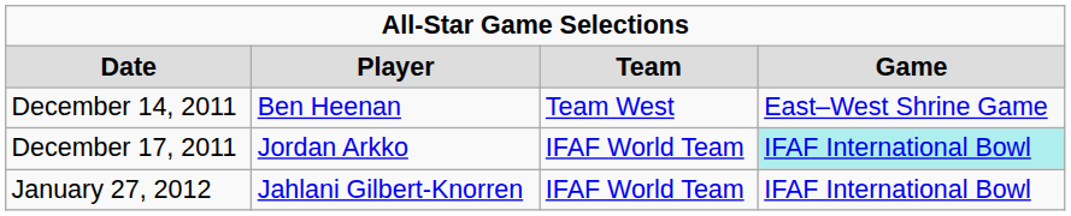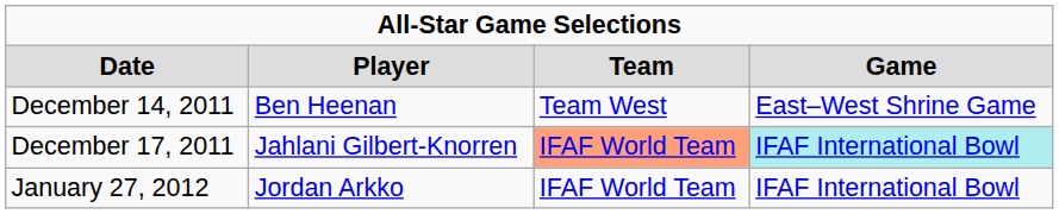December 17, 2011 | column 2: Jordan Arkko -> Jahlani Gilbert-Knorren
December 17, 2011 | column 3: no background -> lightsalmon background
January 27, 2012 | column 2: Jahlani Gilbert-Knorren -> Jordan Arkko
